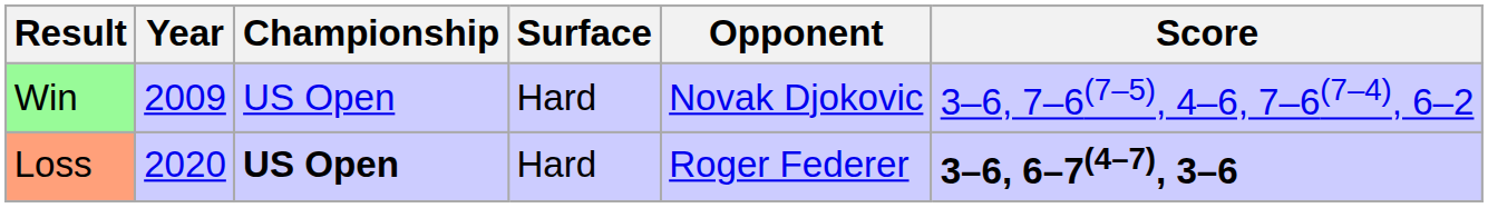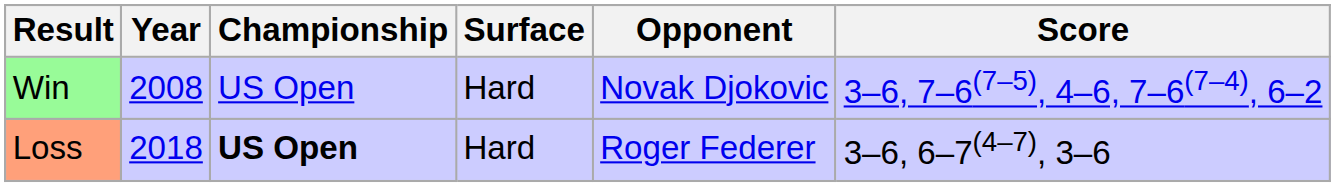Win | Year: 2009 -> 2008
Loss | Year: 2020 -> 2018
Loss | Score: bold -> normal
